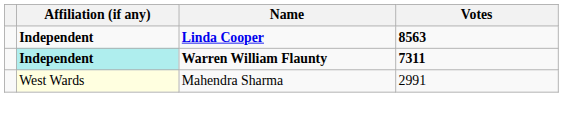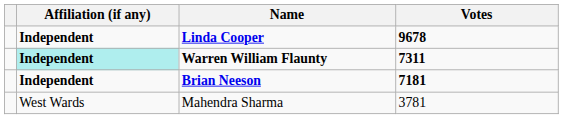Linda Cooper | Votes: 8563 -> 9678
+ row: Independent | Brian Neeson | 7181
Mahendra Sharma | Affiliation (if any): lightyellow background -> no background
Mahendra Sharma | Votes: 2991 -> 3781
